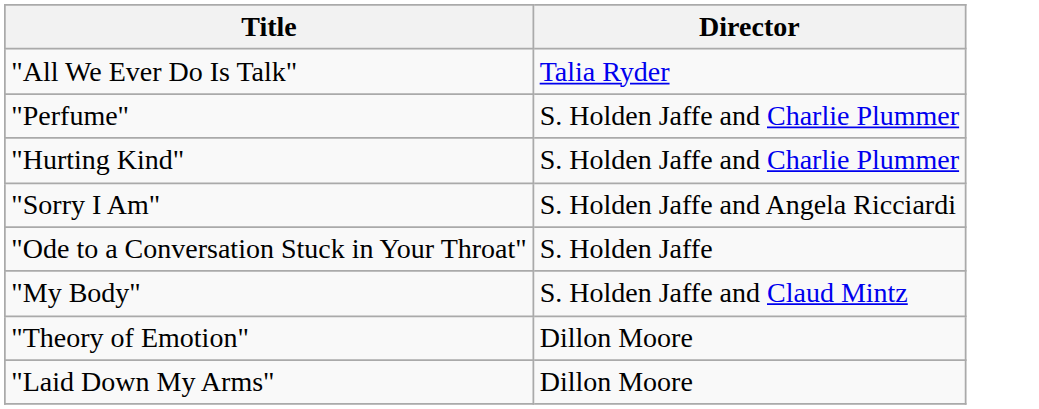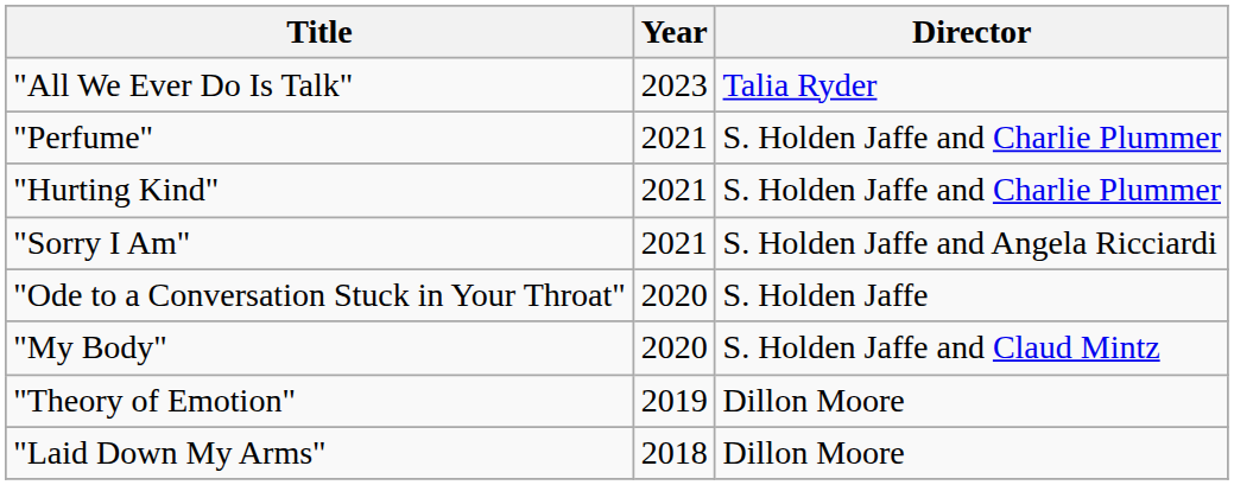+ column: Year | 2023 | 2021 | 2021 | 2021 | 2020 | 2020 | 2019 | 2018
